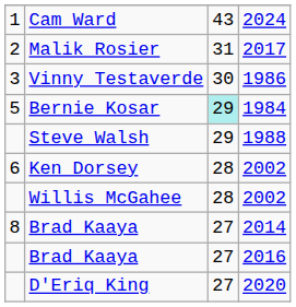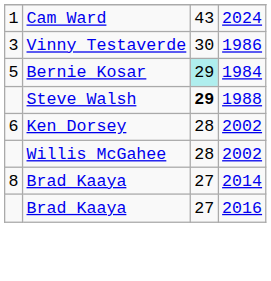- row: 2 | Malik Rosier | 31 | 2017
Steve Walsh | column 3: normal -> bold
- row: D'Eriq King | 27 | 2020
